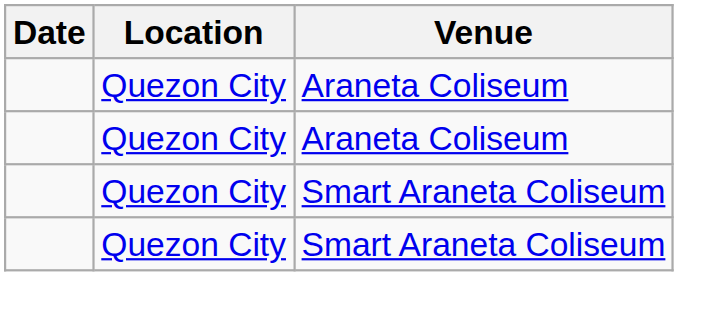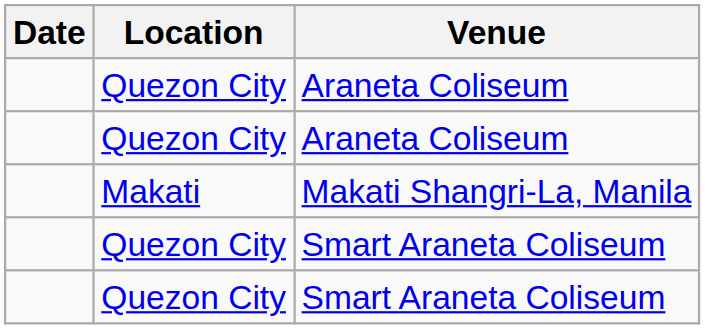+ row: Makati | Makati Shangri-La, Manila
